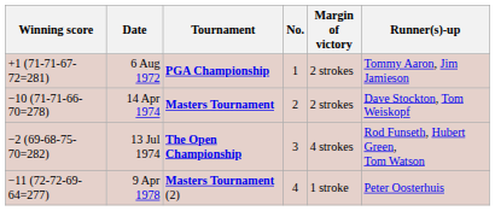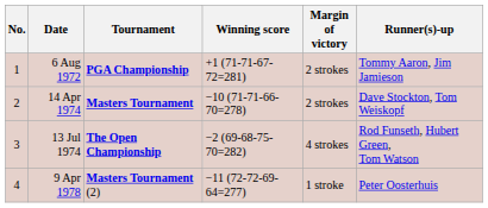columns swapped: No. <-> Winning score
